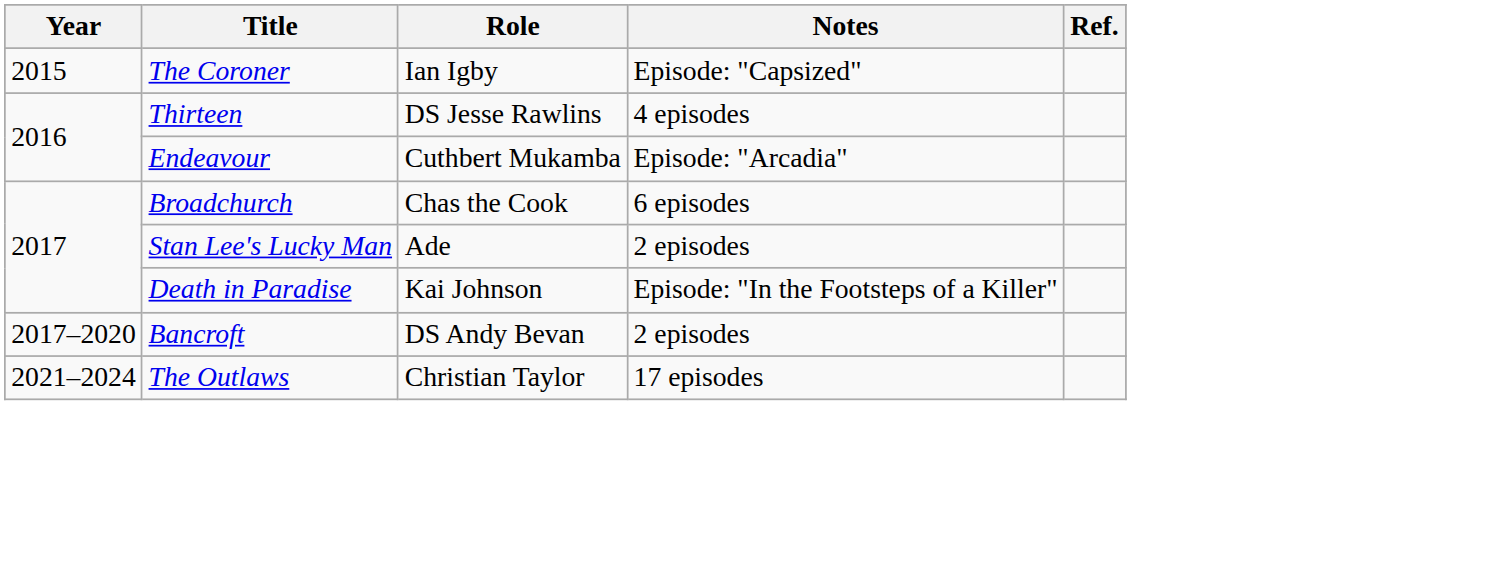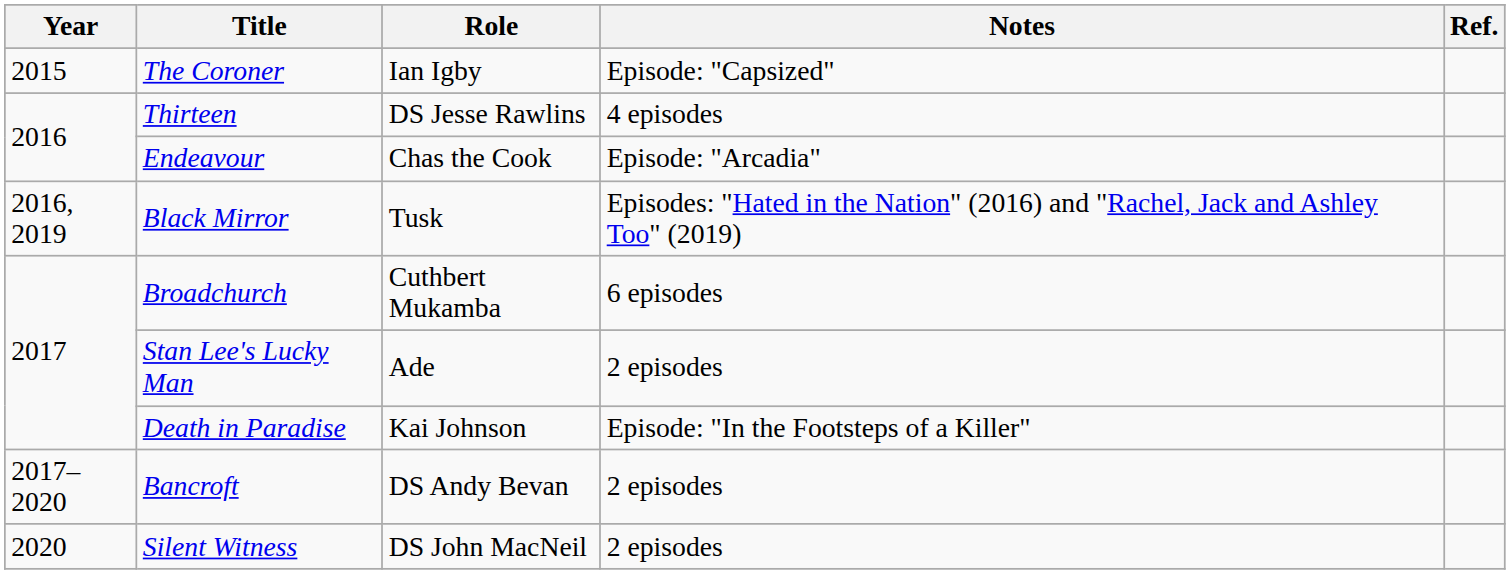Endeavour | Role: Cuthbert Mukamba -> Chas the Cook
+ row: 2016, 2019 | Black Mirror | Tusk | Episodes: "Hated in the Nation" (2016) and "Rachel, Jack and Ashley Too" (2019)
Broadchurch | Role: Chas the Cook -> Cuthbert Mukamba
+ row: 2020 | Silent Witness | DS John MacNeil | 2 episodes
- row: 2021–2024 | The Outlaws | Christian Taylor | 17 episodes
